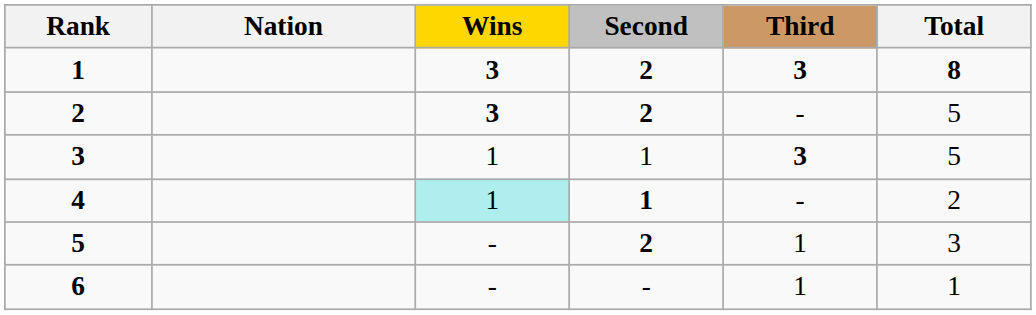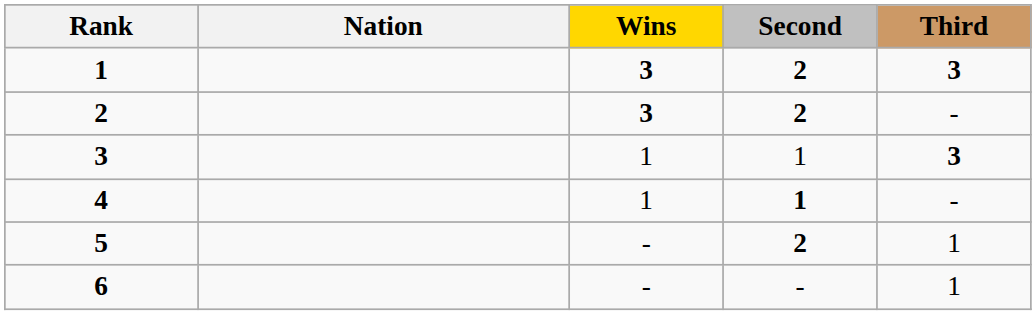- column: Total | 8 | 5 | 5 | 2 | 3 | 1
4 | Wins: paleturquoise background -> no background
